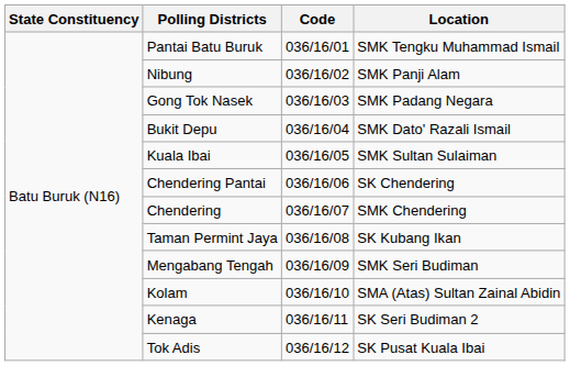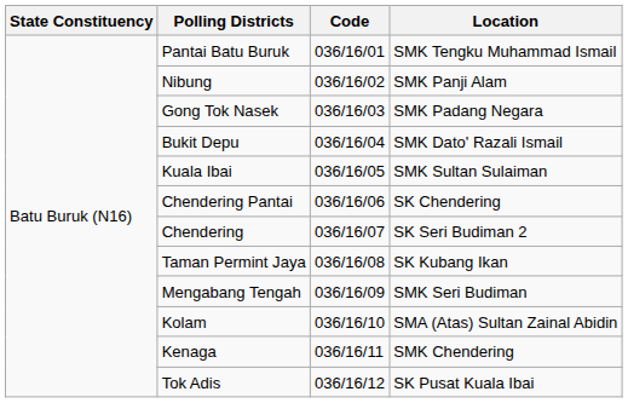Chendering | Location: SMK Chendering -> SK Seri Budiman 2
Kenaga | Location: SK Seri Budiman 2 -> SMK Chendering
